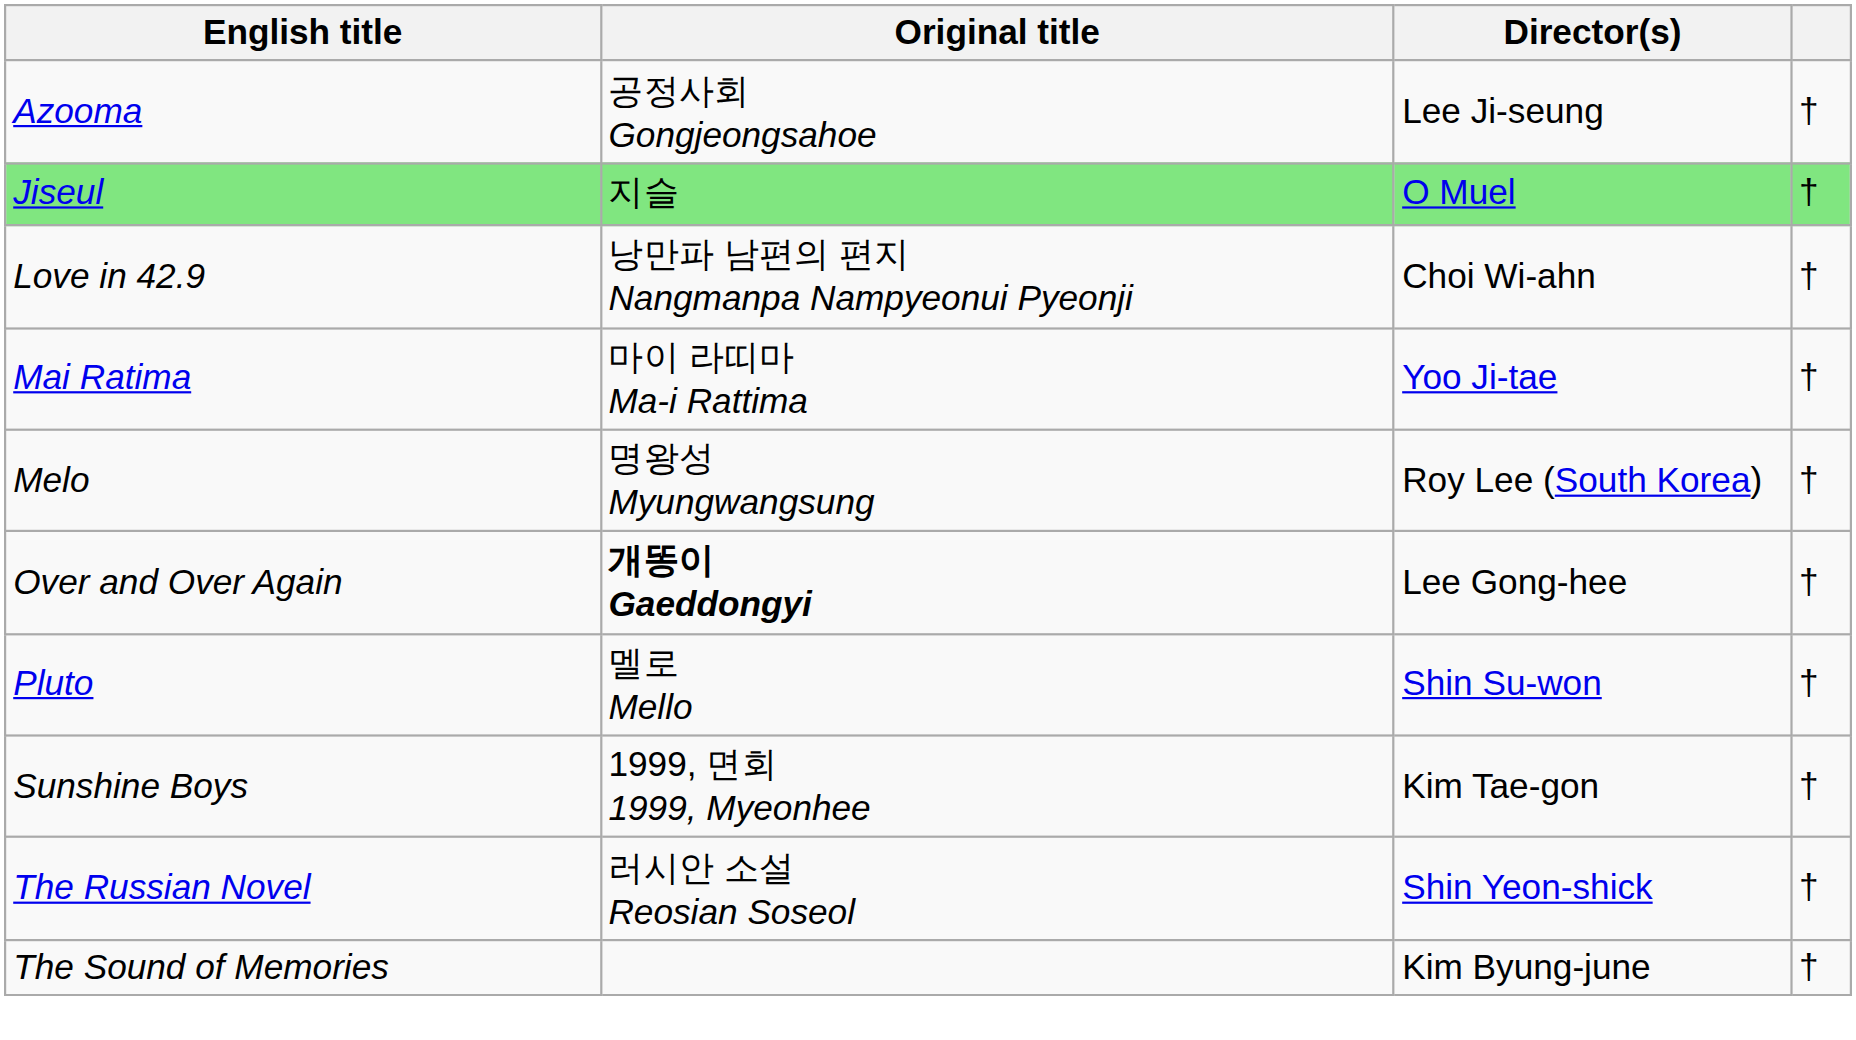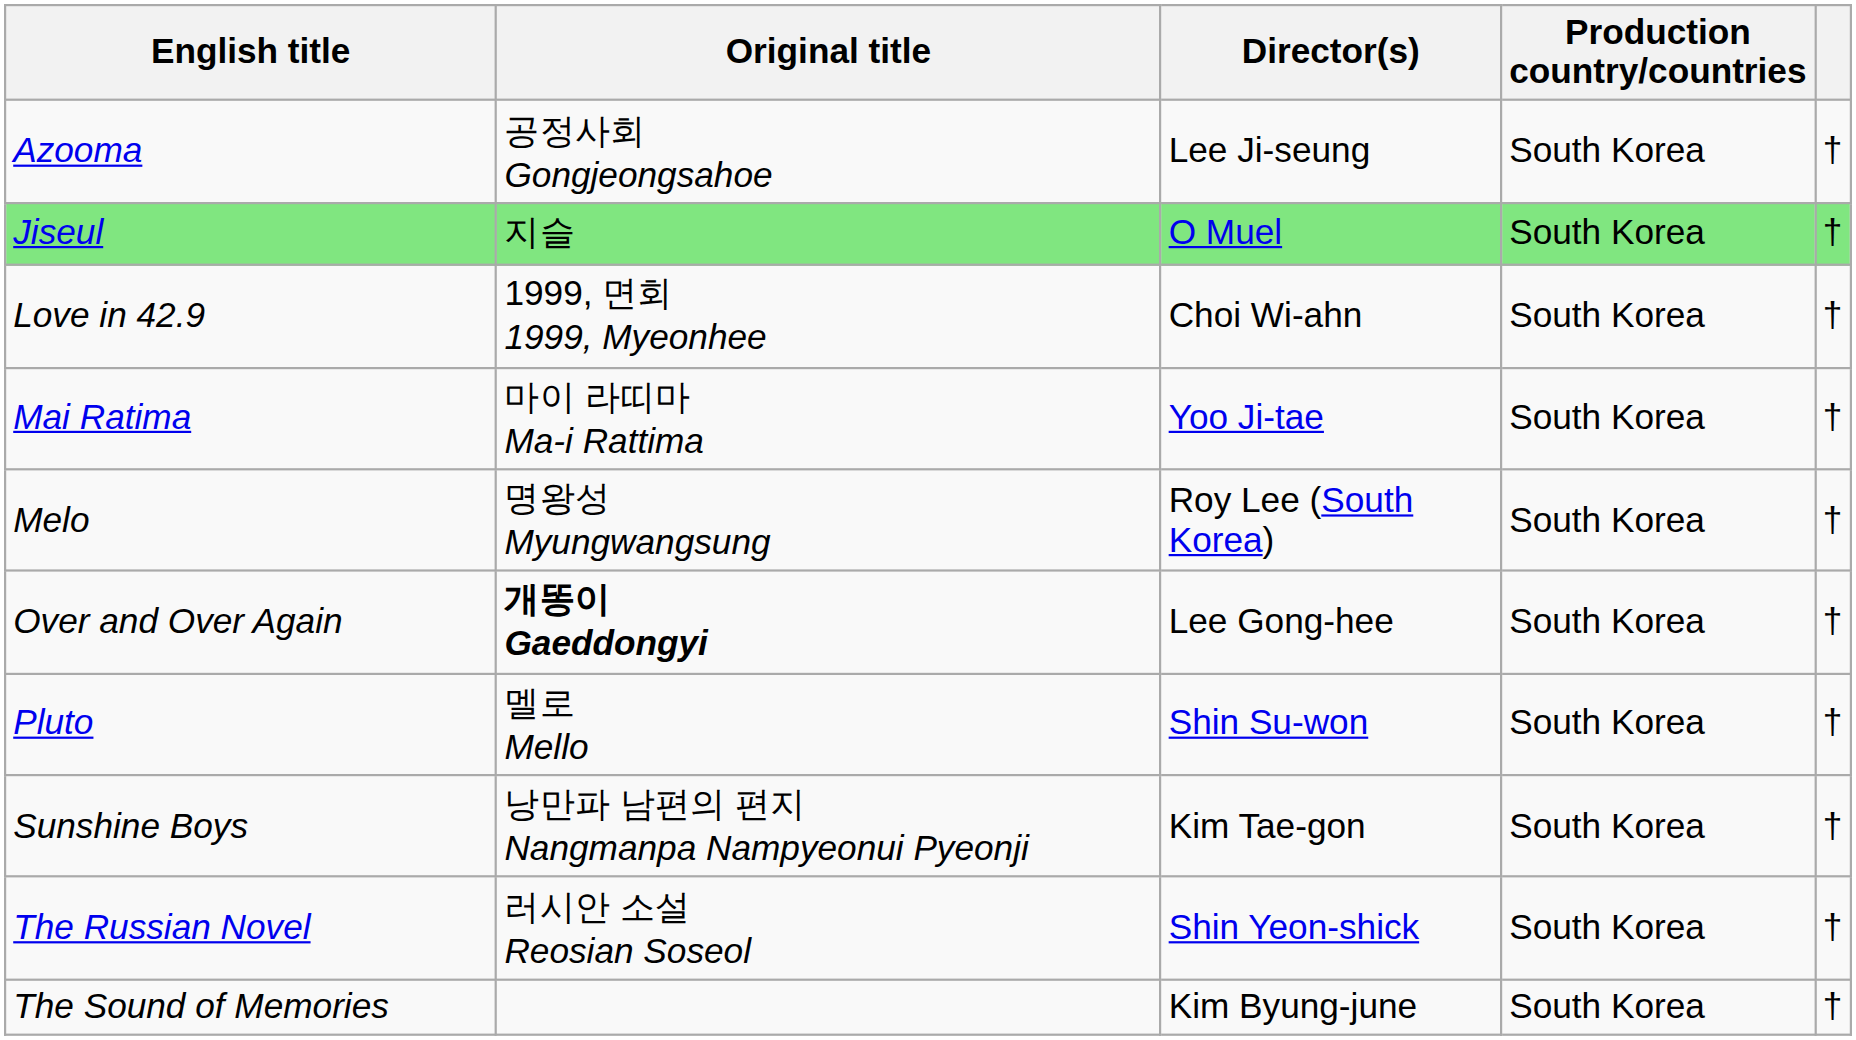+ column: Production country/countries | South Korea | South Korea | South Korea | South Korea | South Korea | South Korea | South Korea | South Korea | South Korea | South Korea
Love in 42.9 | Original title: 낭만파 남편의 편지 Nangmanpa Nampyeonui Pyeonji -> 1999, 면회 1999, Myeonhee
Sunshine Boys | Original title: 1999, 면회 1999, Myeonhee -> 낭만파 남편의 편지 Nangmanpa Nampyeonui Pyeonji
